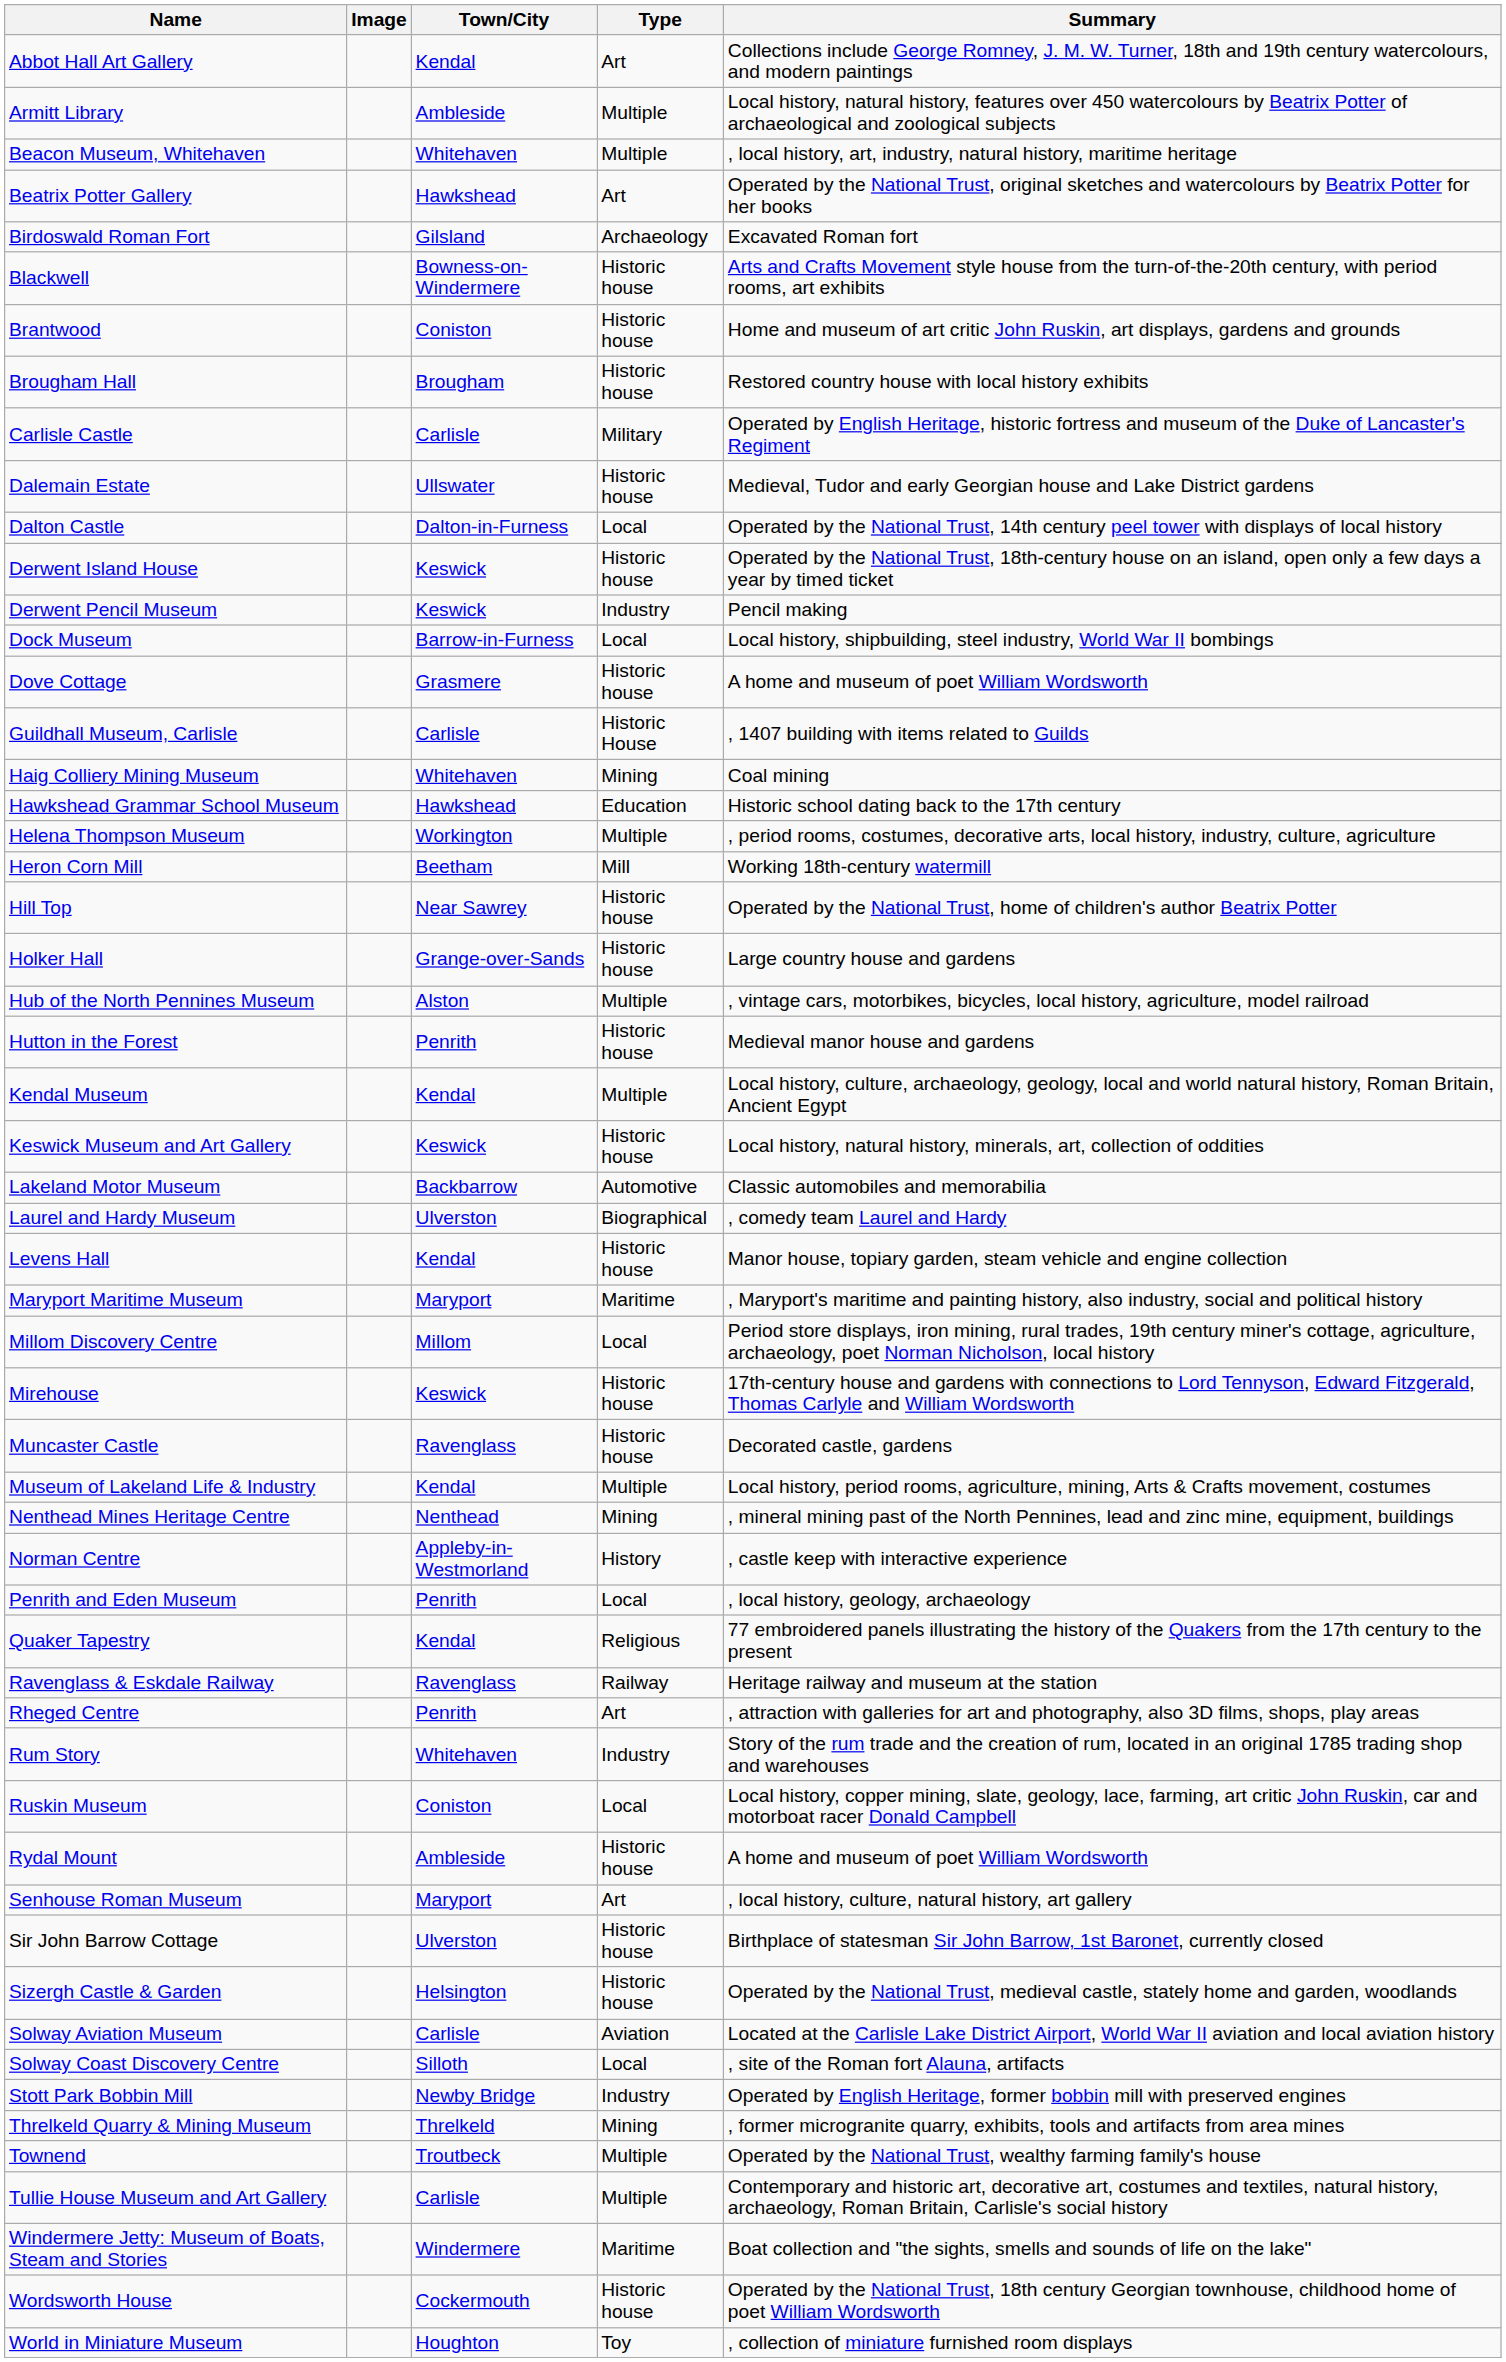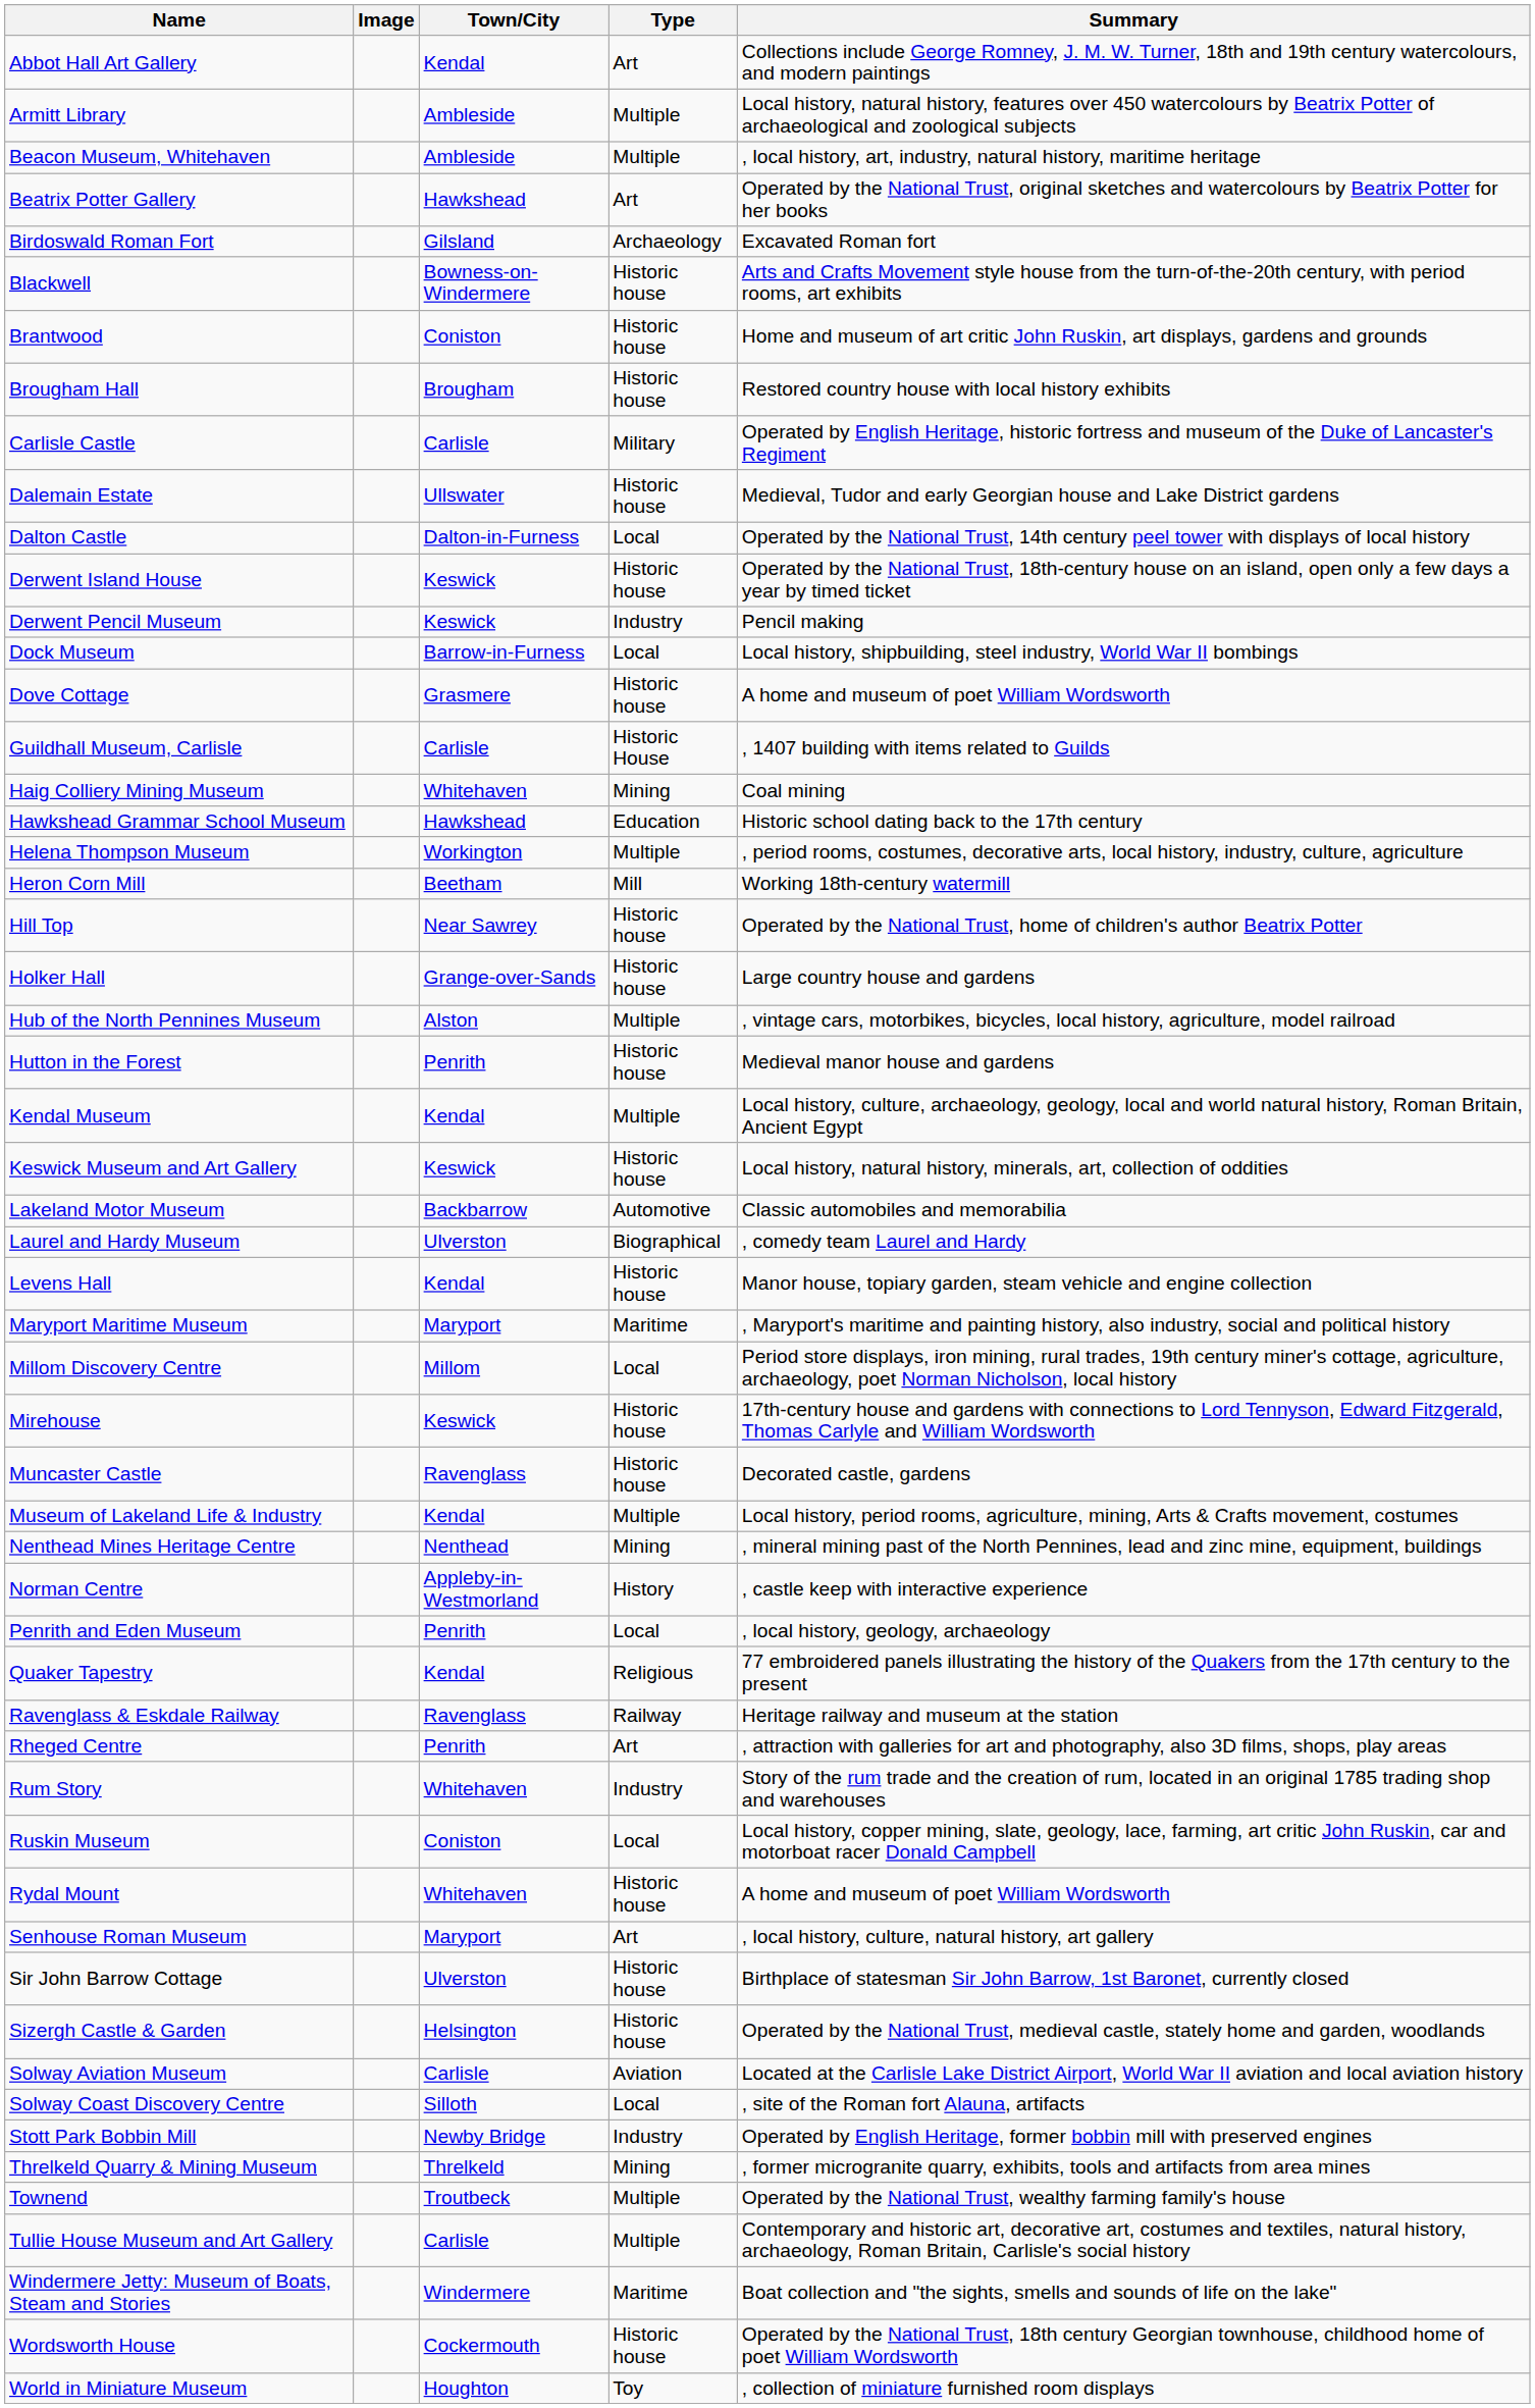Beacon Museum, Whitehaven | Town/City: Whitehaven -> Ambleside
Rydal Mount | Town/City: Ambleside -> Whitehaven
